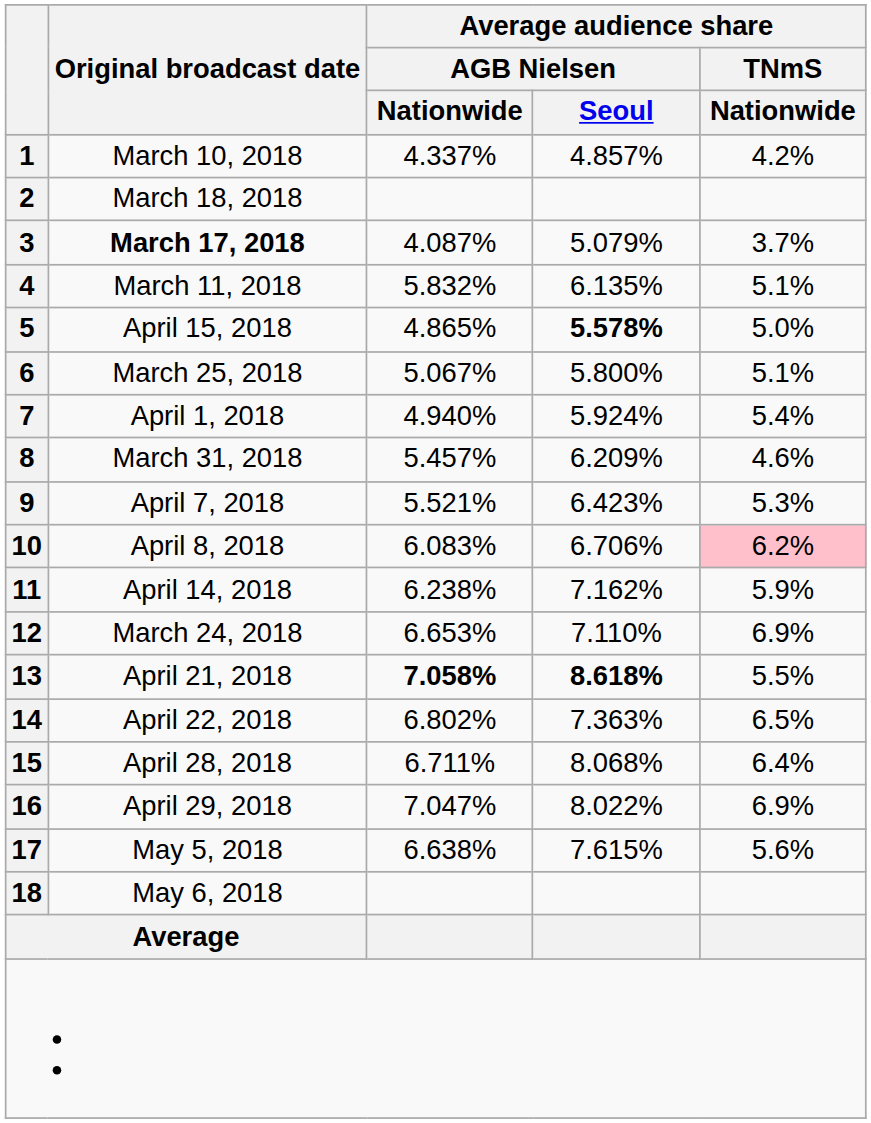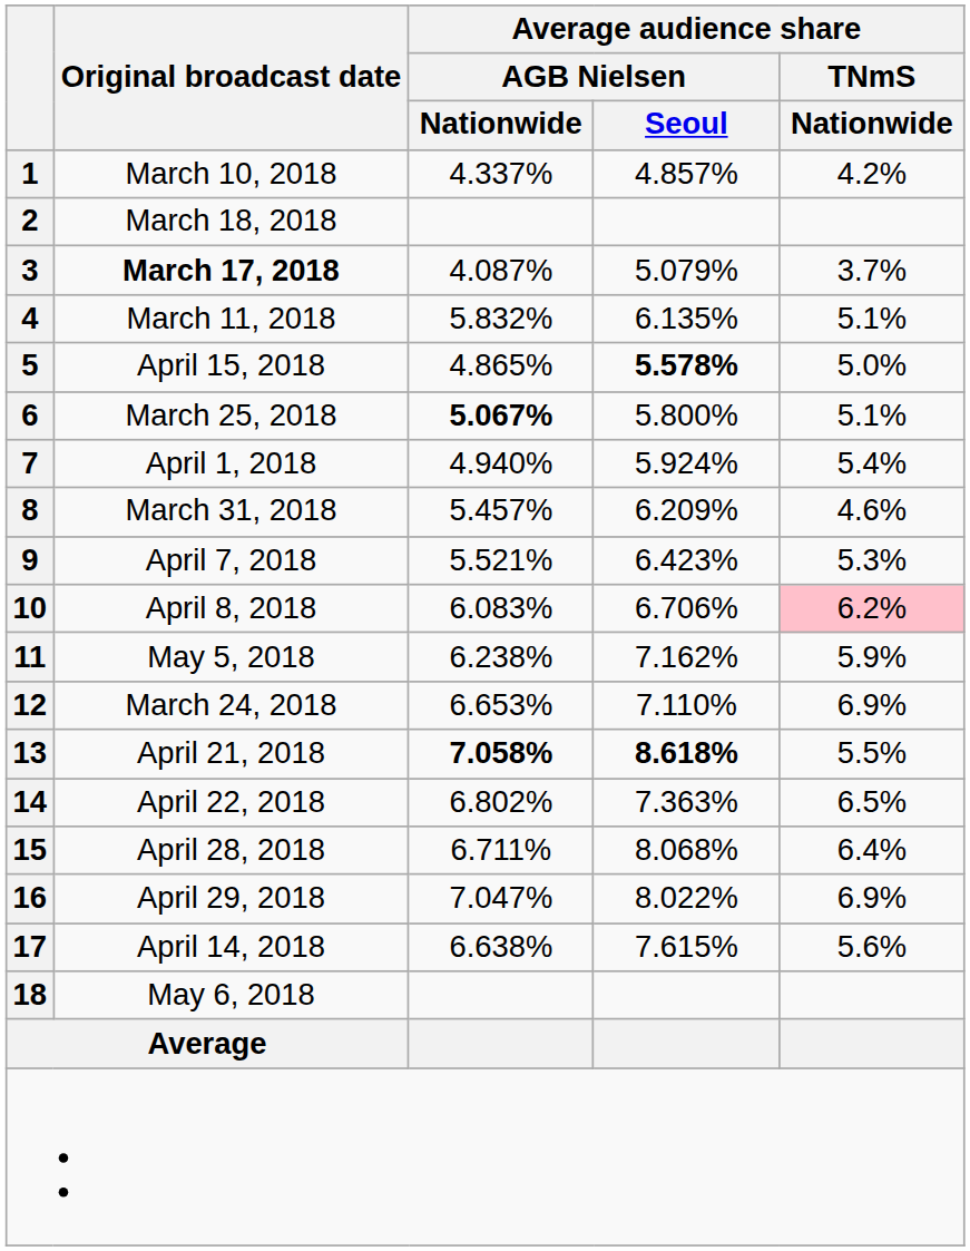6 | Average audience share / AGB Nielsen / Nationwide: normal -> bold
11 | Original broadcast date: April 14, 2018 -> May 5, 2018
17 | Original broadcast date: May 5, 2018 -> April 14, 2018
